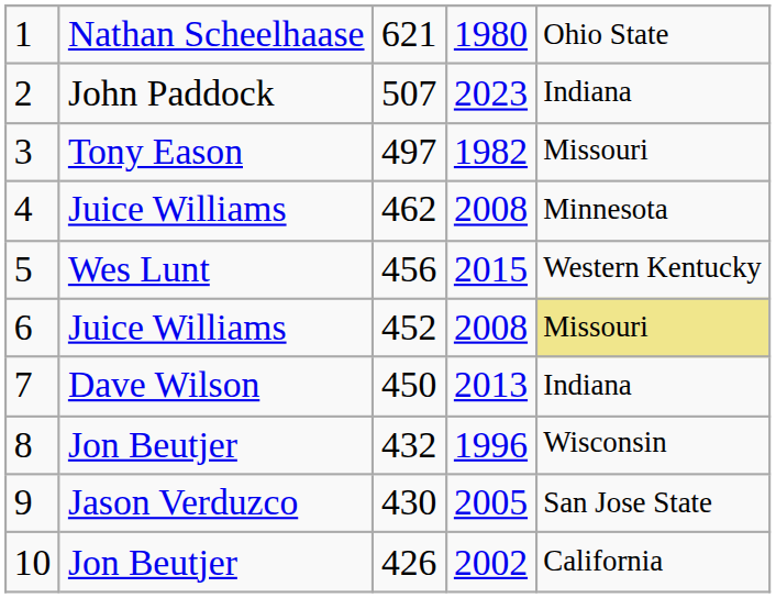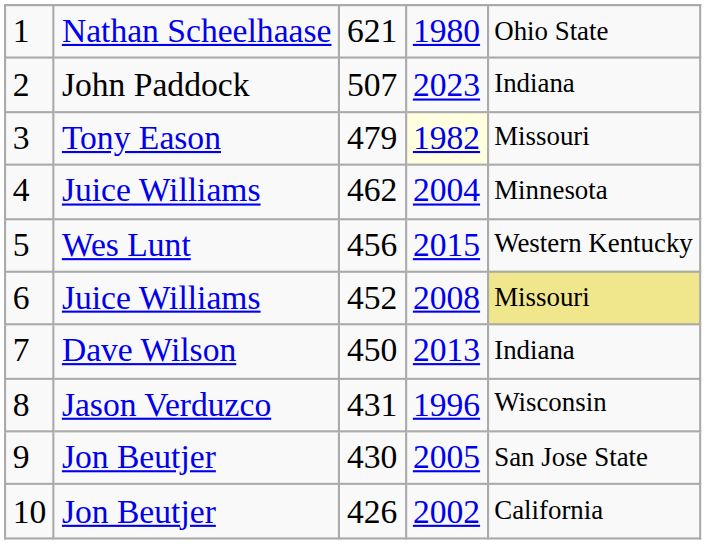3 | column 3: 497 -> 479
3 | column 4: no background -> lightyellow background
4 | column 4: 2008 -> 2004
8 | column 2: Jon Beutjer -> Jason Verduzco
8 | column 3: 432 -> 431
9 | column 2: Jason Verduzco -> Jon Beutjer
